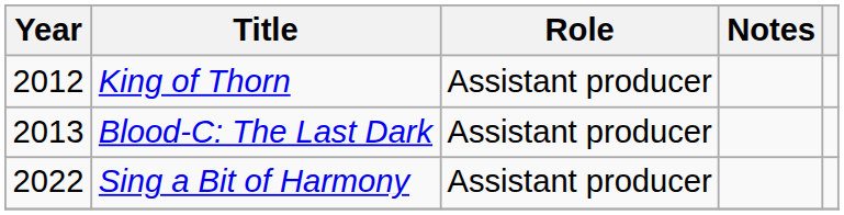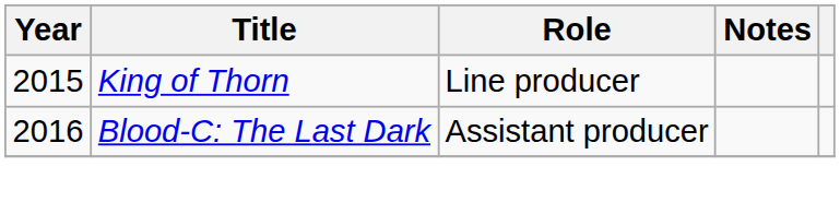King of Thorn | Year: 2012 -> 2015
King of Thorn | Role: Assistant producer -> Line producer
Blood-C: The Last Dark | Year: 2013 -> 2016
- row: 2022 | Sing a Bit of Harmony | Assistant producer
